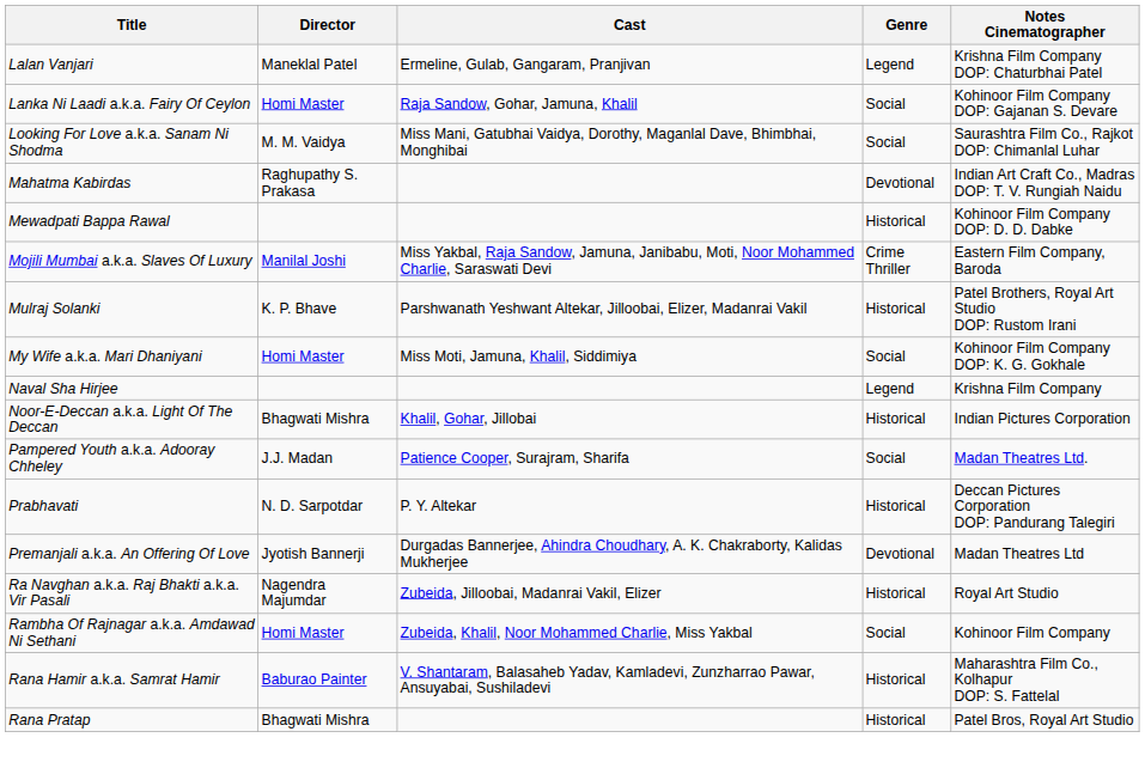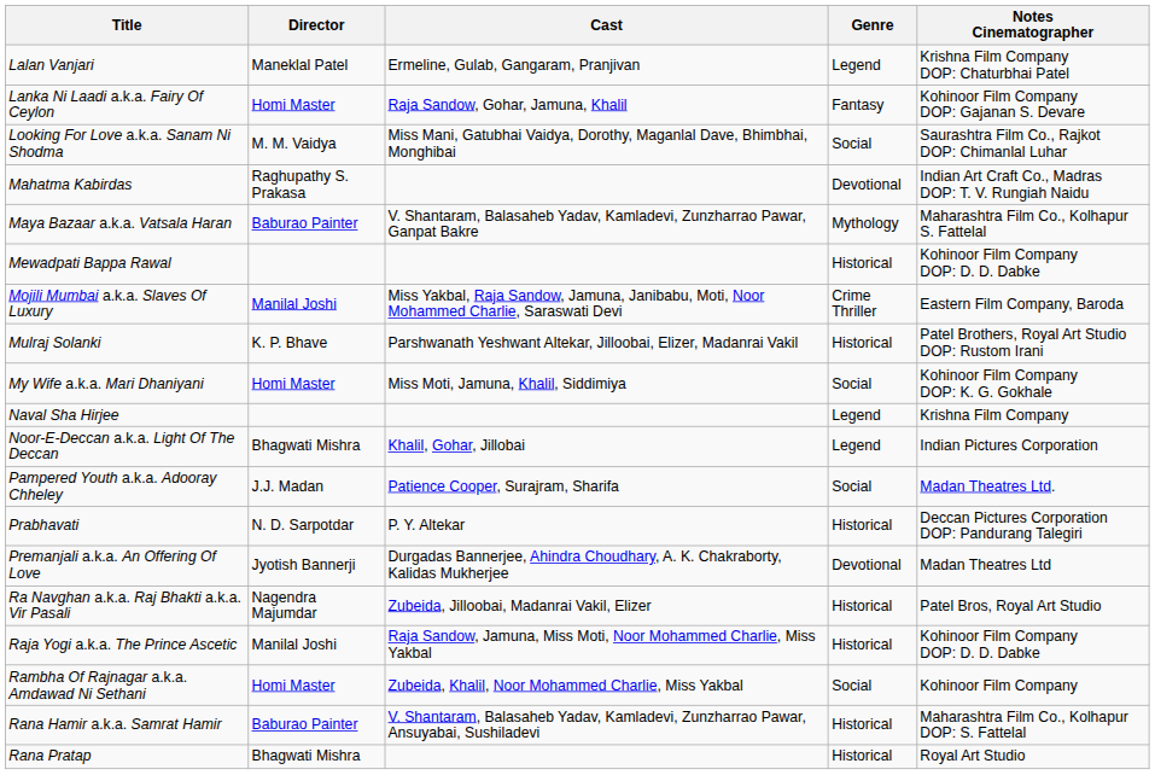Lanka Ni Laadi a.k.a. Fairy Of Ceylon | Genre: Social -> Fantasy
+ row: Maya Bazaar a.k.a. Vatsala Haran | Baburao Painter | V. Shantaram, Balasaheb Yadav, Kamladevi, Zunzharrao Pawar, Ganpat Bakre | Mythology | Maharashtra Film Co., Kolhapur S. Fattelal
Noor-E-Deccan a.k.a. Light Of The Deccan | Genre: Historical -> Legend
Ra Navghan a.k.a. Raj Bhakti a.k.a. Vir Pasali | Notes Cinematographer: Royal Art Studio -> Patel Bros, Royal Art Studio
+ row: Raja Yogi a.k.a. The Prince Ascetic | Manilal Joshi | Raja Sandow, Jamuna, Miss Moti, Noor Mohammed Charlie, Miss Yakbal | Historical | Kohinoor Film Company DOP: D. D. Dabke
Rana Pratap | Notes Cinematographer: Patel Bros, Royal Art Studio -> Royal Art Studio
